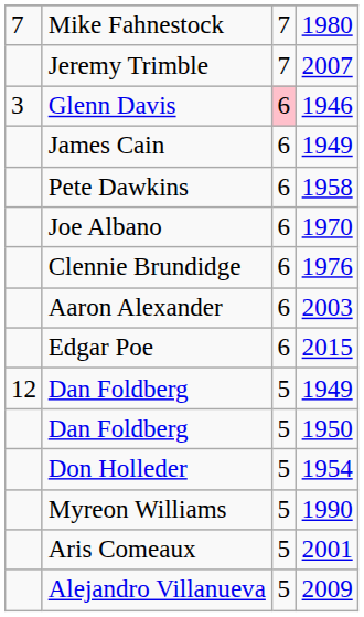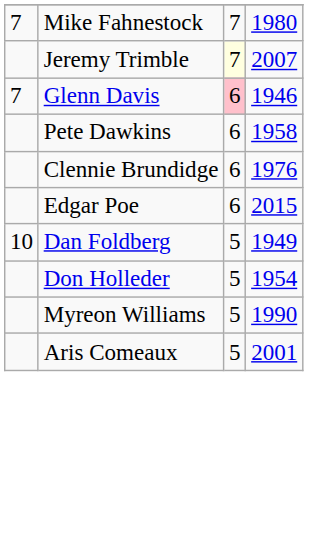Jeremy Trimble | column 3: no background -> lightyellow background
Glenn Davis | column 1: 3 -> 7
- row: James Cain | 6 | 1949
- row: Joe Albano | 6 | 1970
- row: Aaron Alexander | 6 | 2003
Dan Foldberg / 1949 | column 1: 12 -> 10
- row: Dan Foldberg | 5 | 1950
- row: Alejandro Villanueva | 5 | 2009
